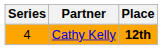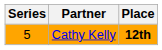Cathy Kelly | Series: 4 -> 5
